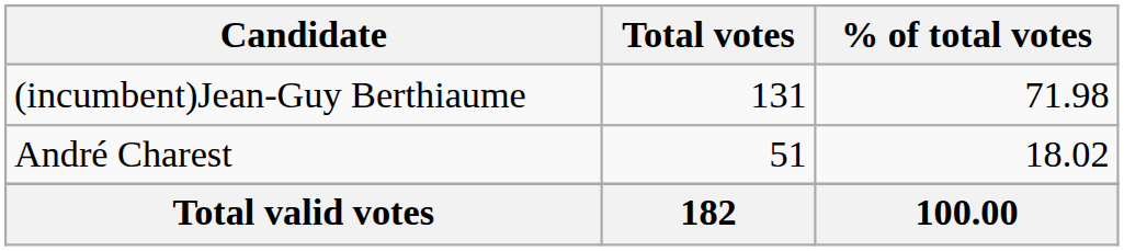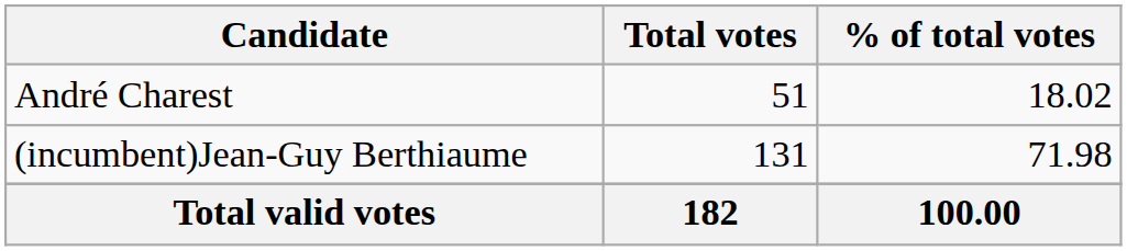rows swapped: (incumbent)Jean-Guy Berthiaume <-> André Charest
